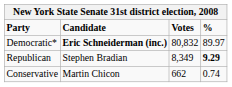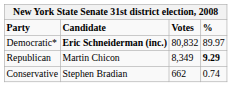Republican | Candidate: Stephen Bradian -> Martin Chicon
Conservative | Candidate: Martin Chicon -> Stephen Bradian
